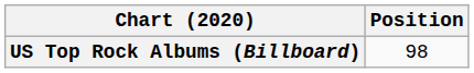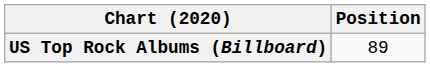US Top Rock Albums (Billboard) | Position: 98 -> 89
